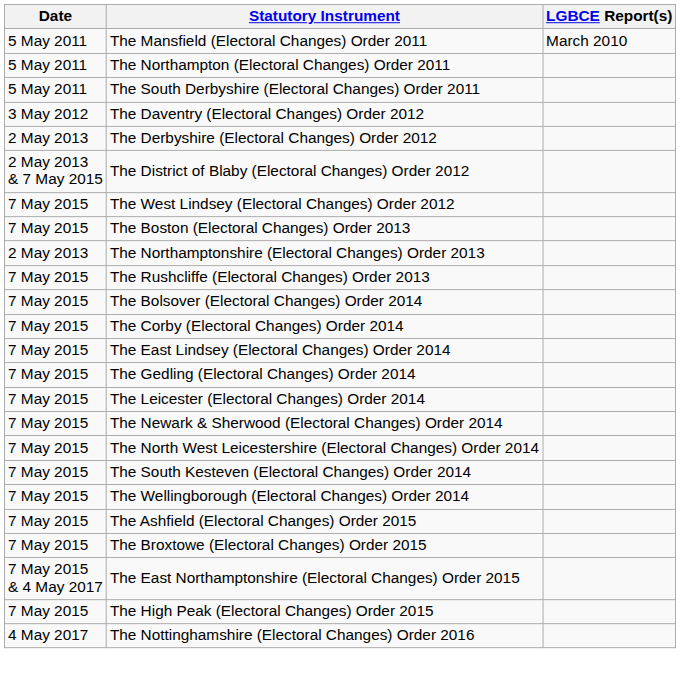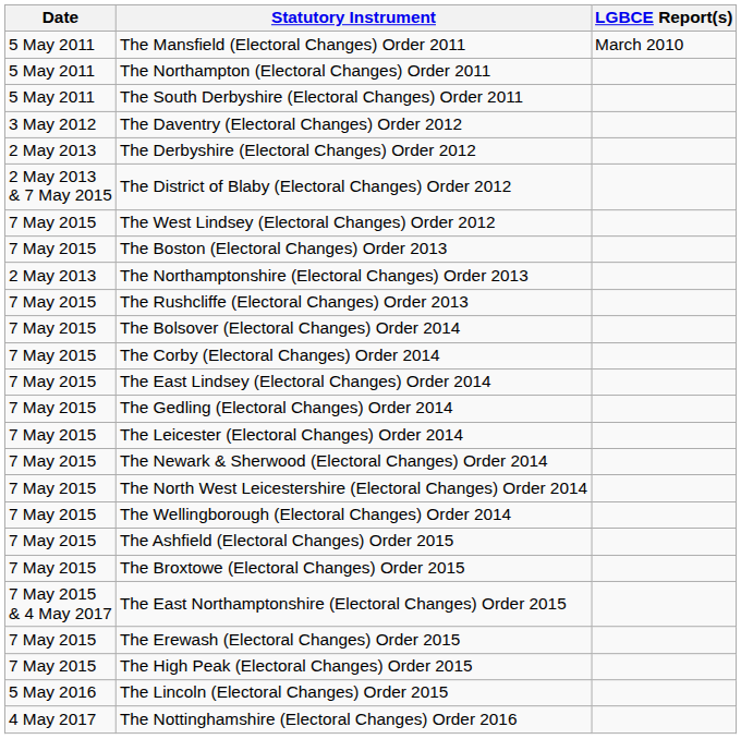- row: 7 May 2015 | The South Kesteven (Electoral Changes) Order 2014
+ row: 7 May 2015 | The Erewash (Electoral Changes) Order 2015
+ row: 5 May 2016 | The Lincoln (Electoral Changes) Order 2015
